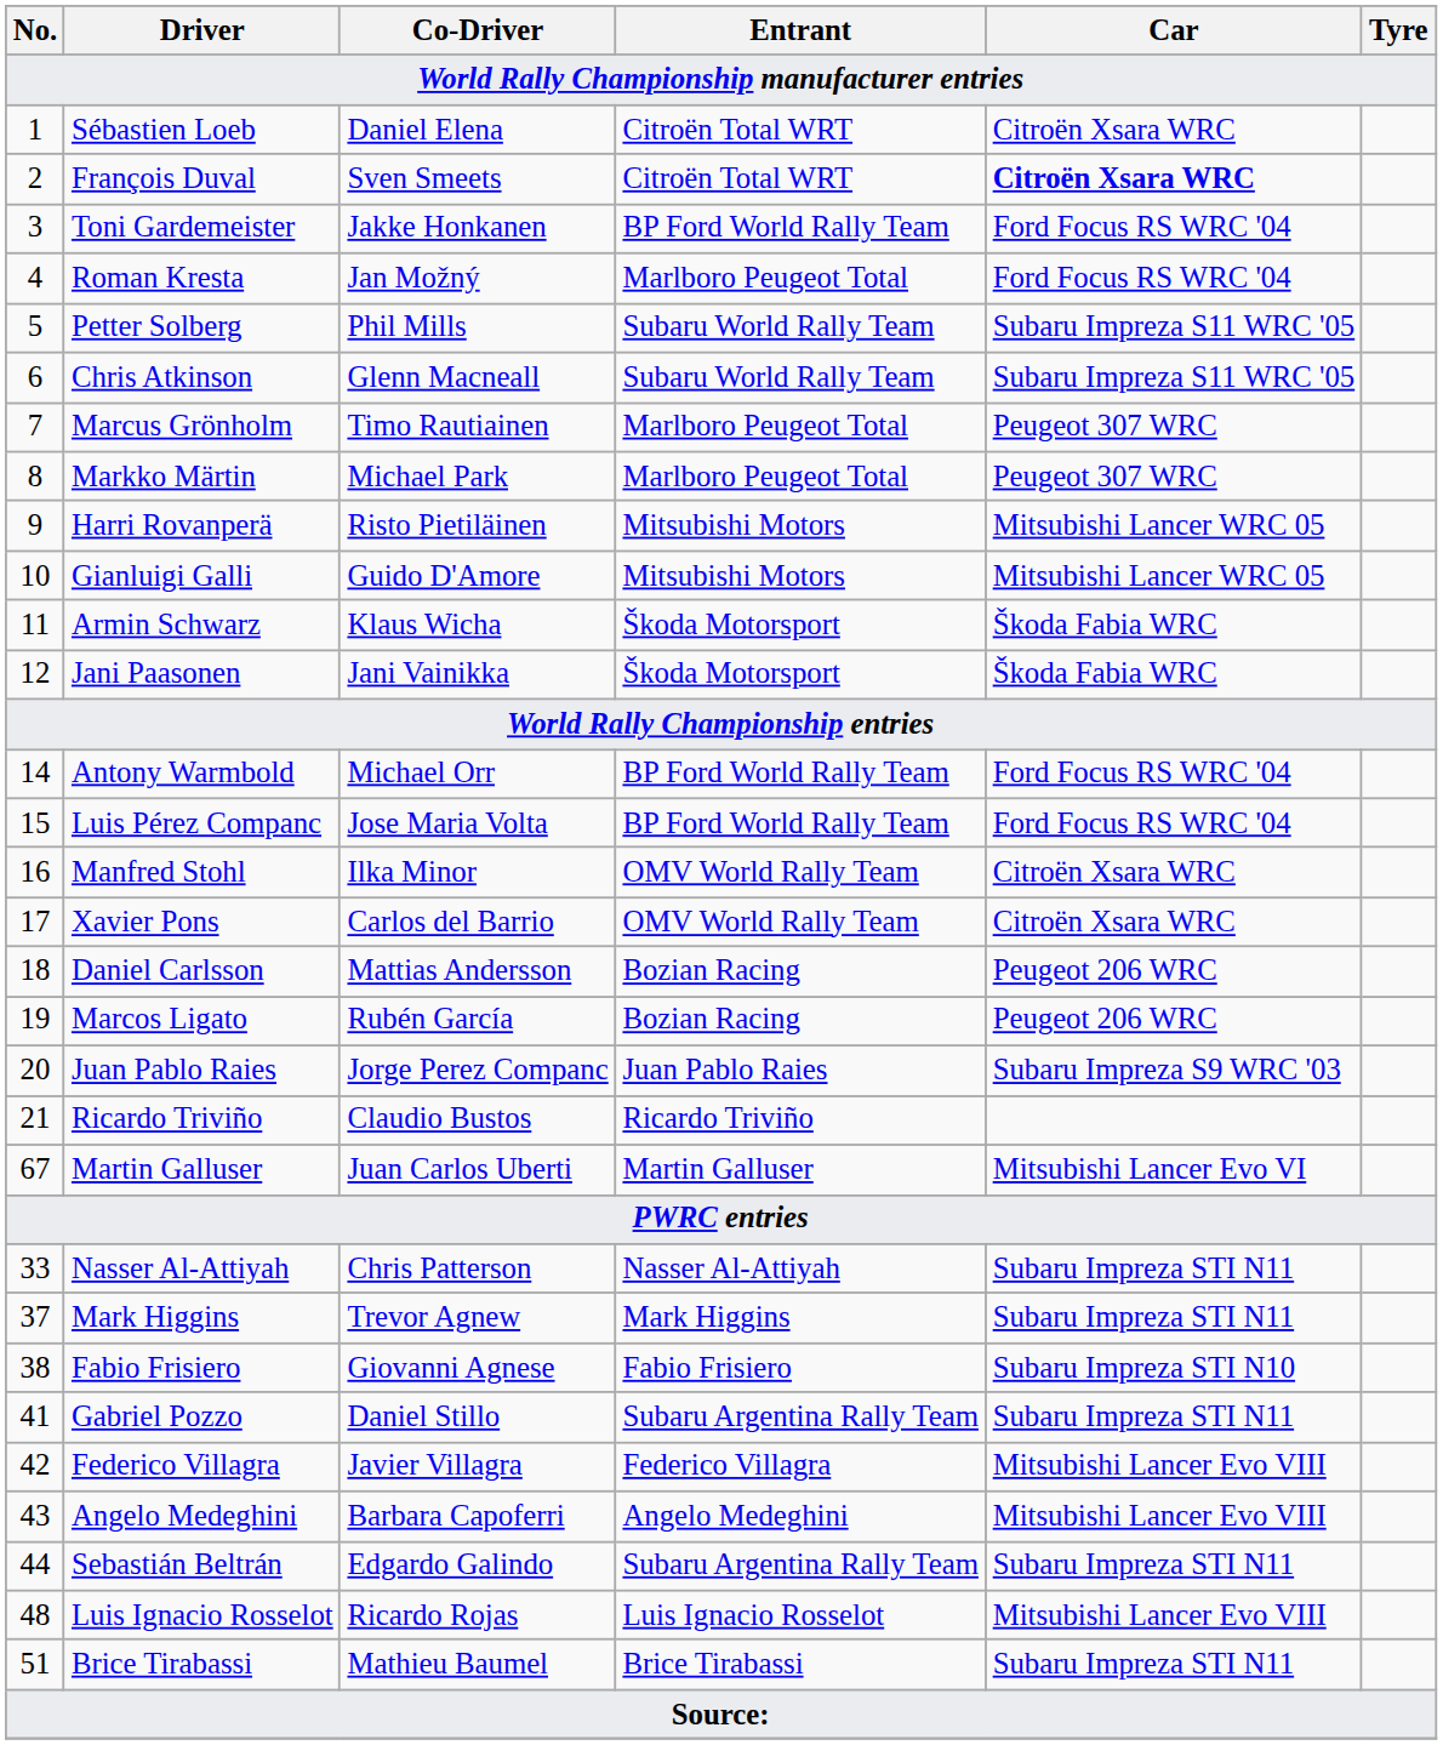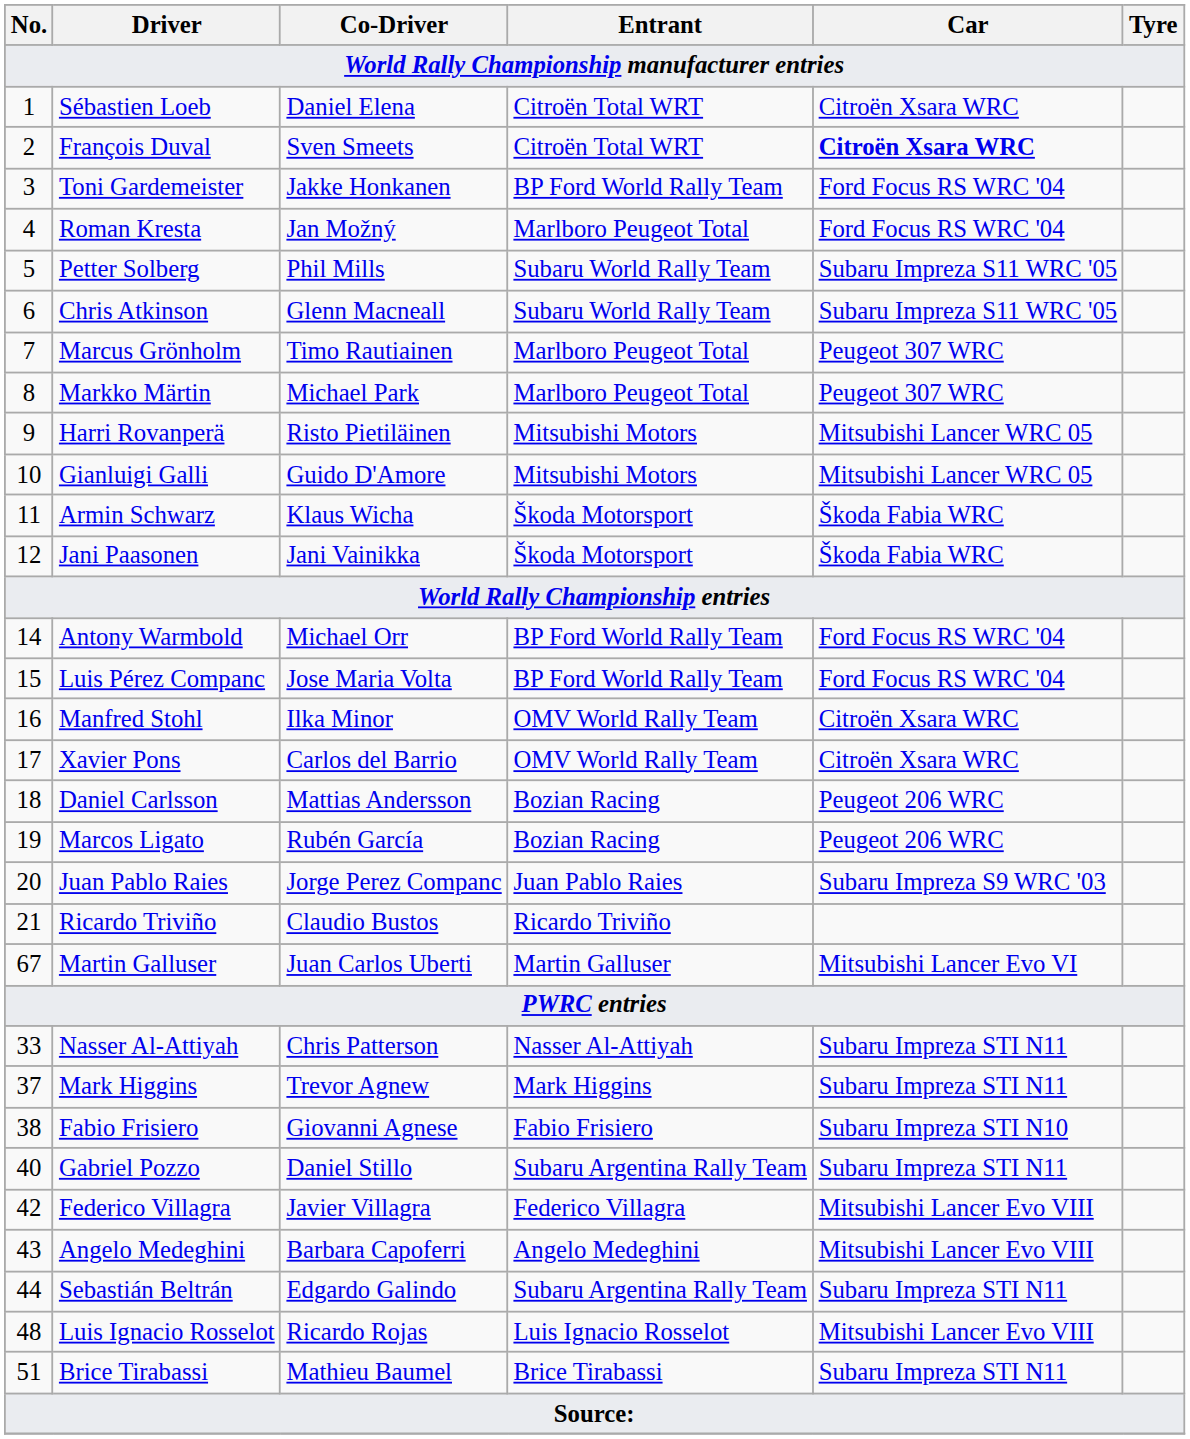Gabriel Pozzo | No.: 41 -> 40
